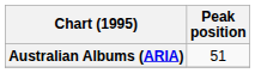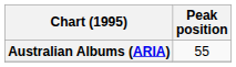Australian Albums (ARIA) | Peak position: 51 -> 55
